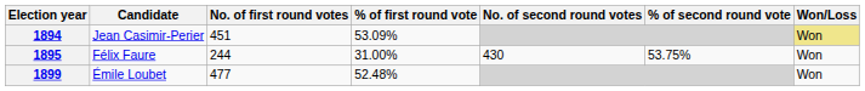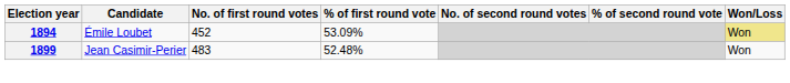1894 | Candidate: Jean Casimir-Perier -> Émile Loubet
1894 | No. of first round votes: 451 -> 452
- row: 1895 | Félix Faure | 244 | 31.00% | 430 | 53.75% | Won
1899 | Candidate: Émile Loubet -> Jean Casimir-Perier
1899 | No. of first round votes: 477 -> 483
